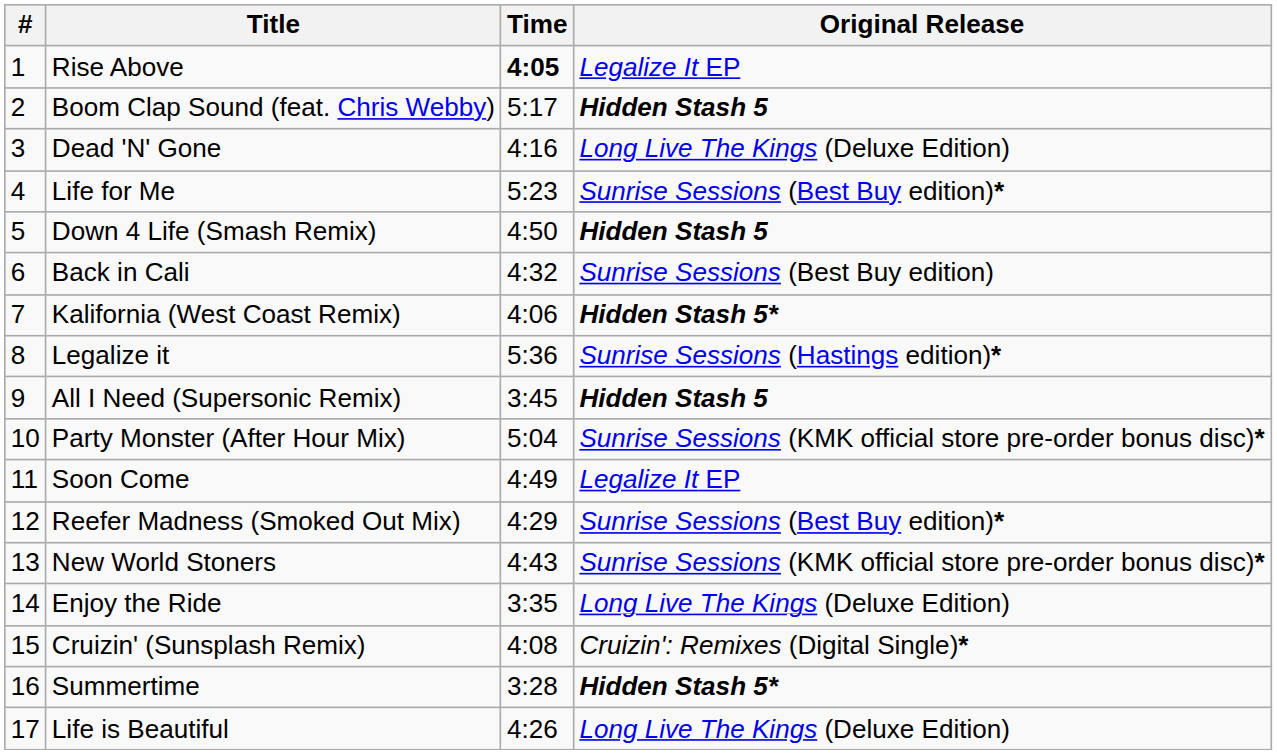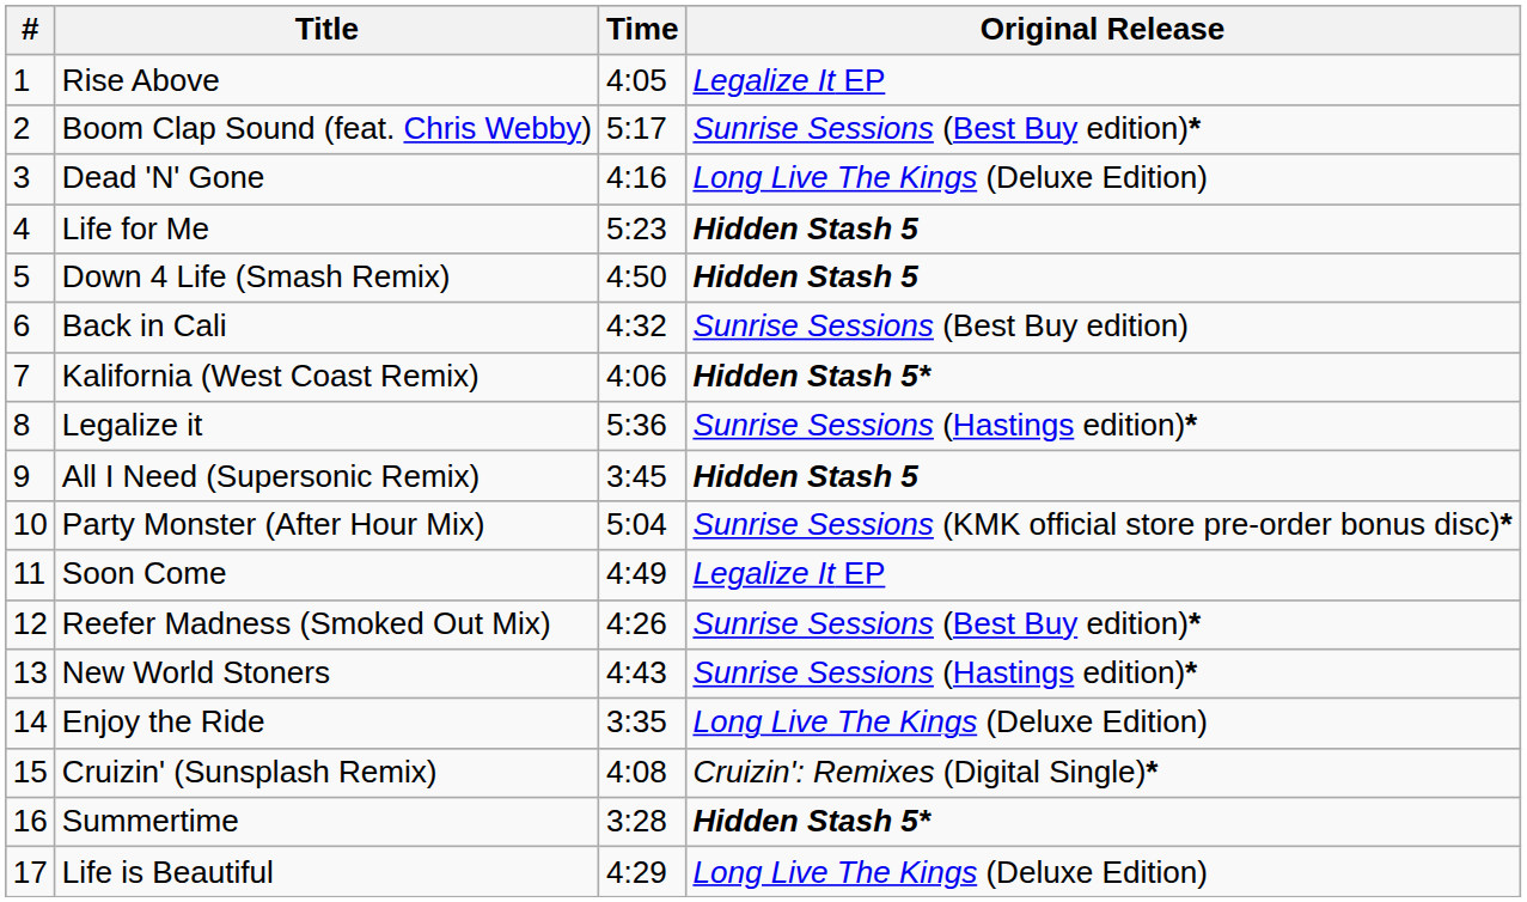Rise Above | Time: bold -> normal
Boom Clap Sound (feat. Chris Webby) | Original Release: Hidden Stash 5 -> Sunrise Sessions (Best Buy edition)*
Life for Me | Original Release: Sunrise Sessions (Best Buy edition)* -> Hidden Stash 5
Reefer Madness (Smoked Out Mix) | Time: 4:29 -> 4:26
New World Stoners | Original Release: Sunrise Sessions (KMK official store pre-order bonus disc)* -> Sunrise Sessions (Hastings edition)*
Life is Beautiful | Time: 4:26 -> 4:29
